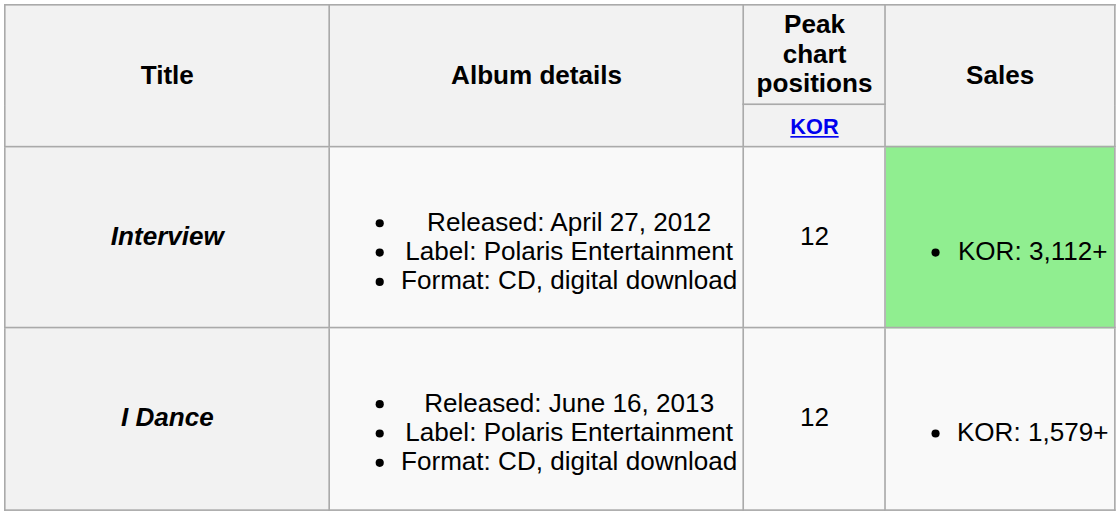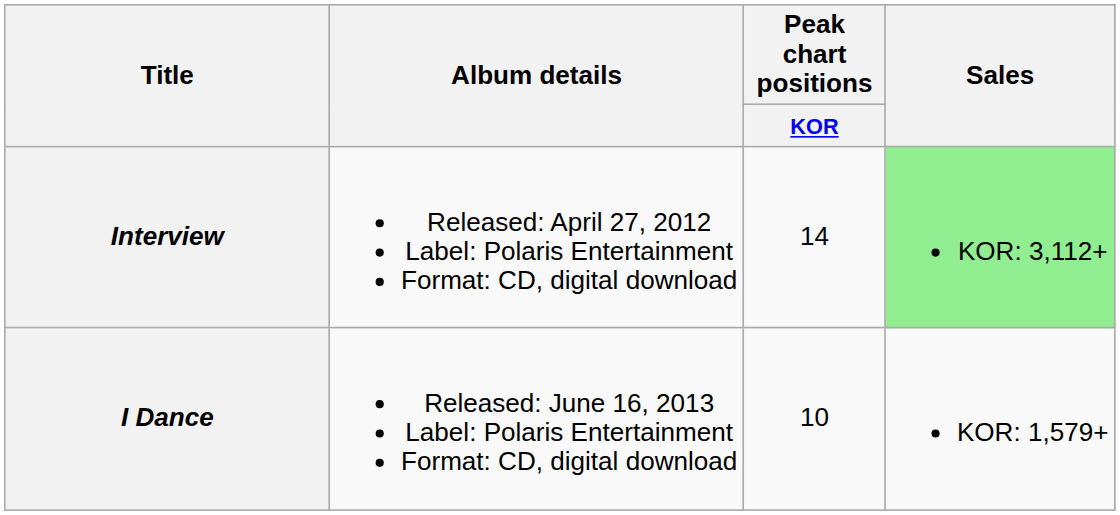Interview | Peak chart positions / KOR: 12 -> 14
I Dance | Peak chart positions / KOR: 12 -> 10
